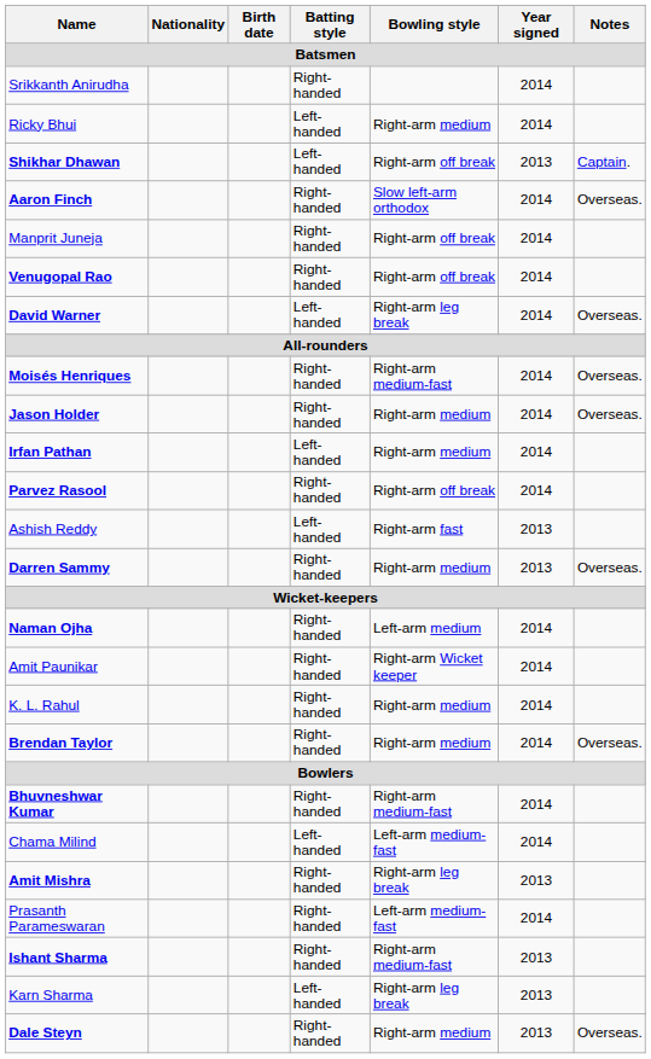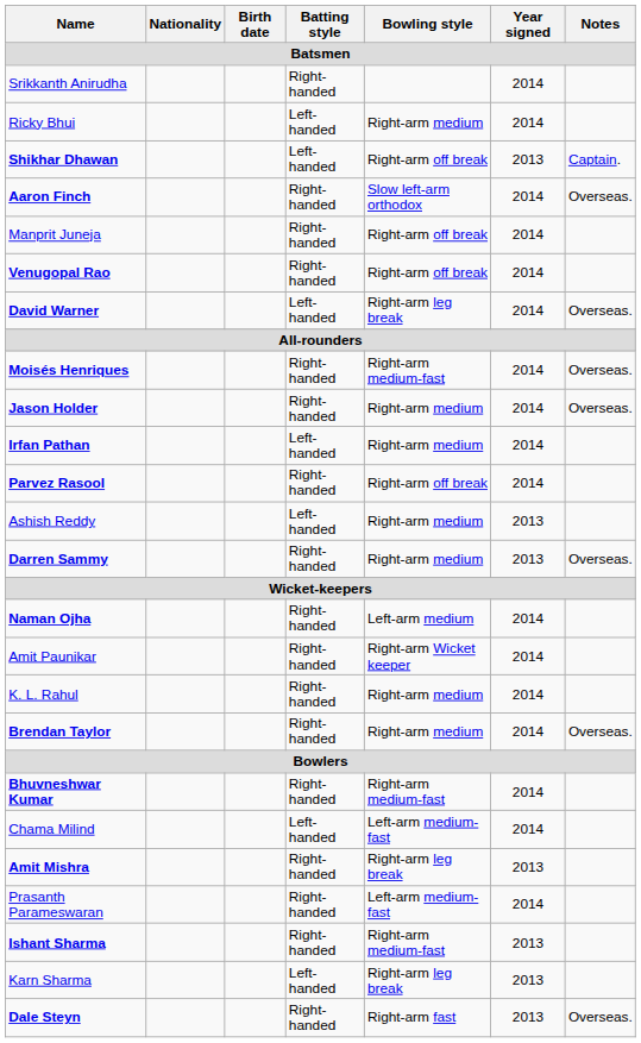Ashish Reddy | Bowling style: Right-arm fast -> Right-arm medium
Dale Steyn | Bowling style: Right-arm medium -> Right-arm fast
